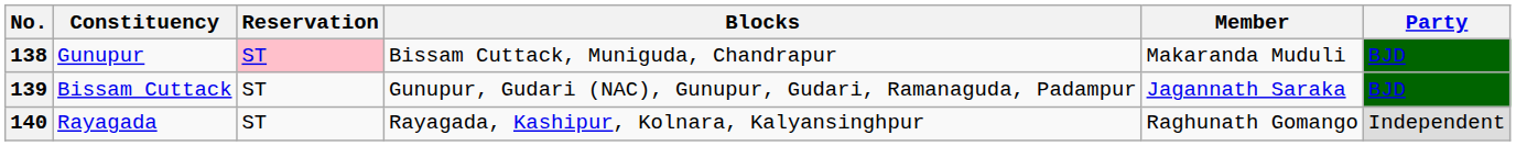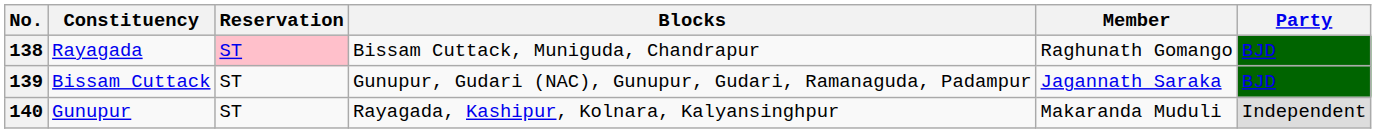138 | Constituency: Gunupur -> Rayagada
138 | Member: Makaranda Muduli -> Raghunath Gomango
140 | Constituency: Rayagada -> Gunupur
140 | Member: Raghunath Gomango -> Makaranda Muduli
